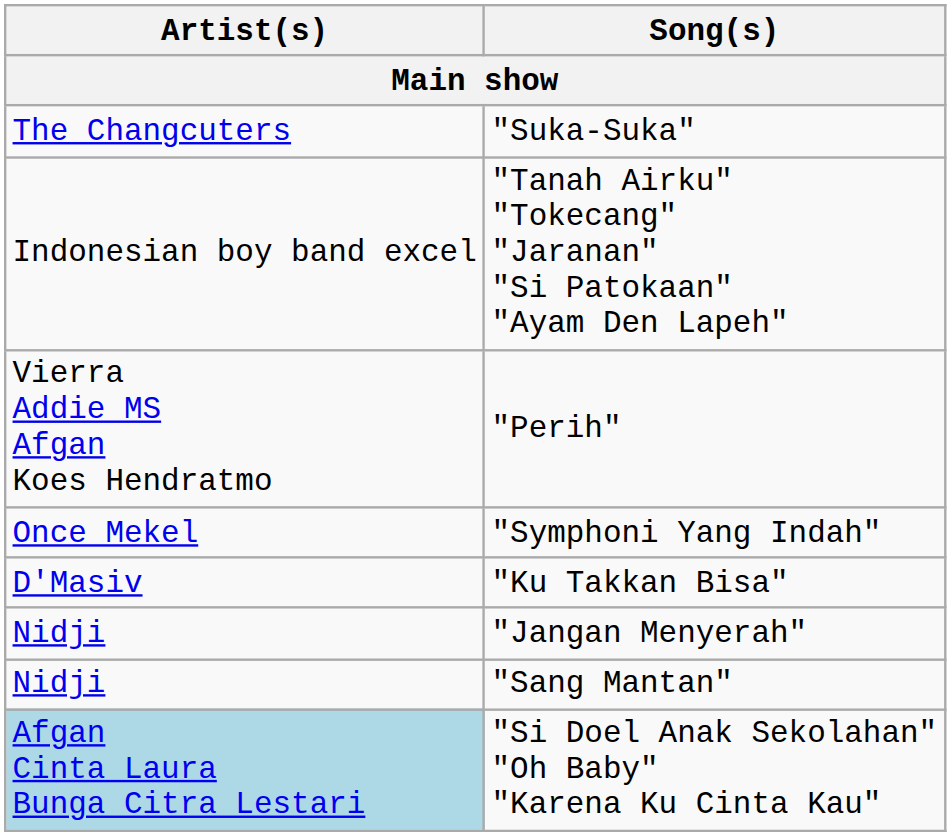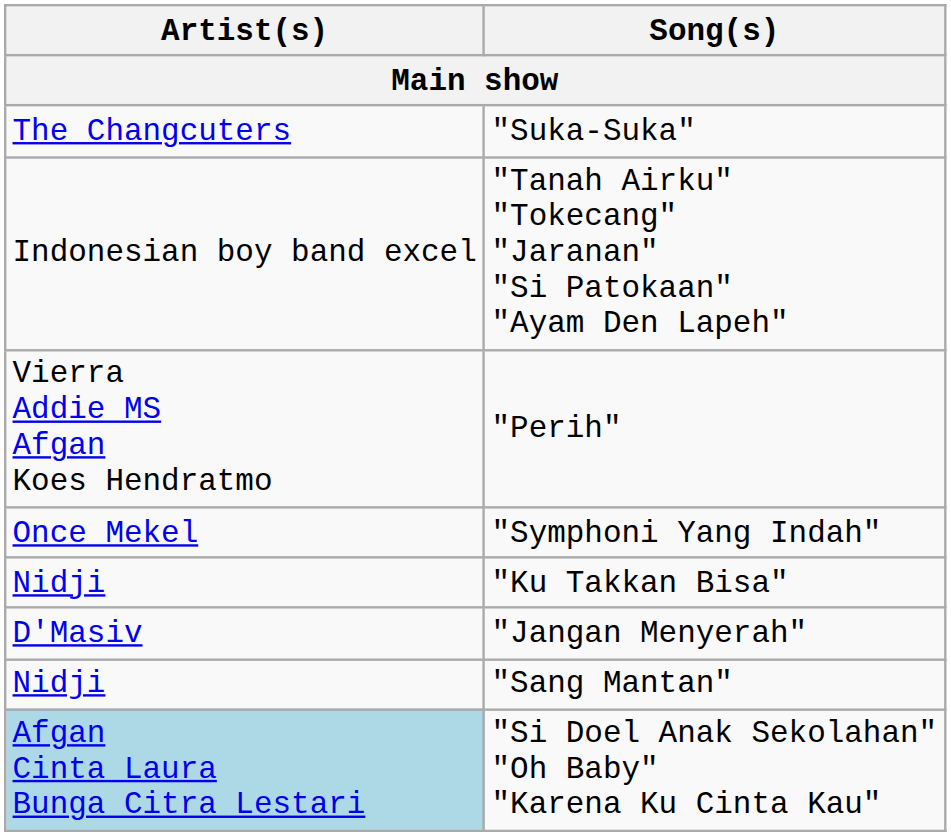"Ku Takkan Bisa" | Artist(s): D'Masiv -> Nidji
"Jangan Menyerah" | Artist(s): Nidji -> D'Masiv
